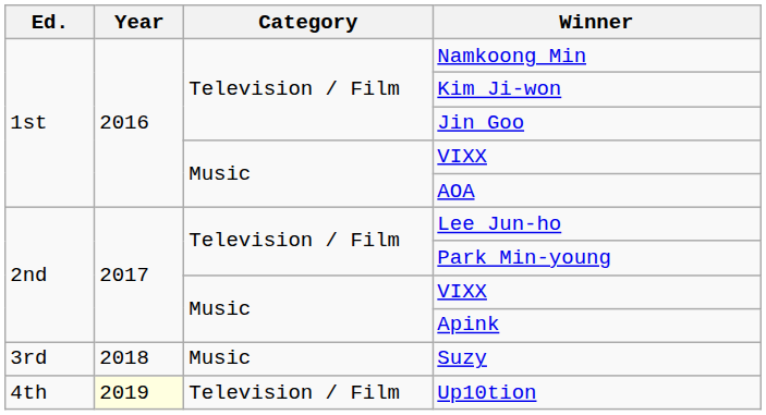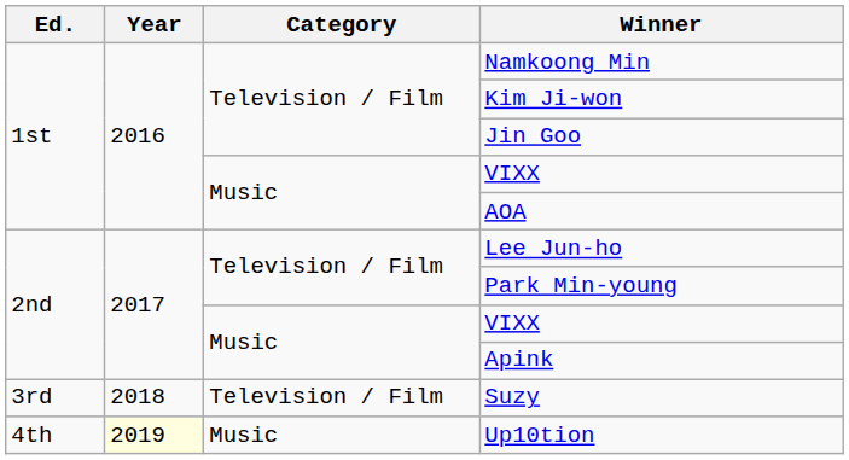Suzy | Category: Music -> Television / Film
Up10tion | Category: Television / Film -> Music
